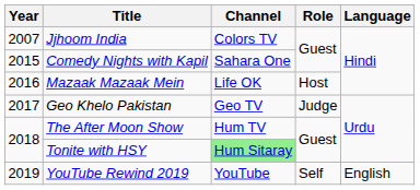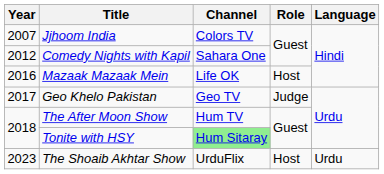Comedy Nights with Kapil | Year: 2015 -> 2012
- row: 2019 | YouTube Rewind 2019 | YouTube | Self | English
+ row: 2023 | The Shoaib Akhtar Show | UrduFlix | Host | Urdu
